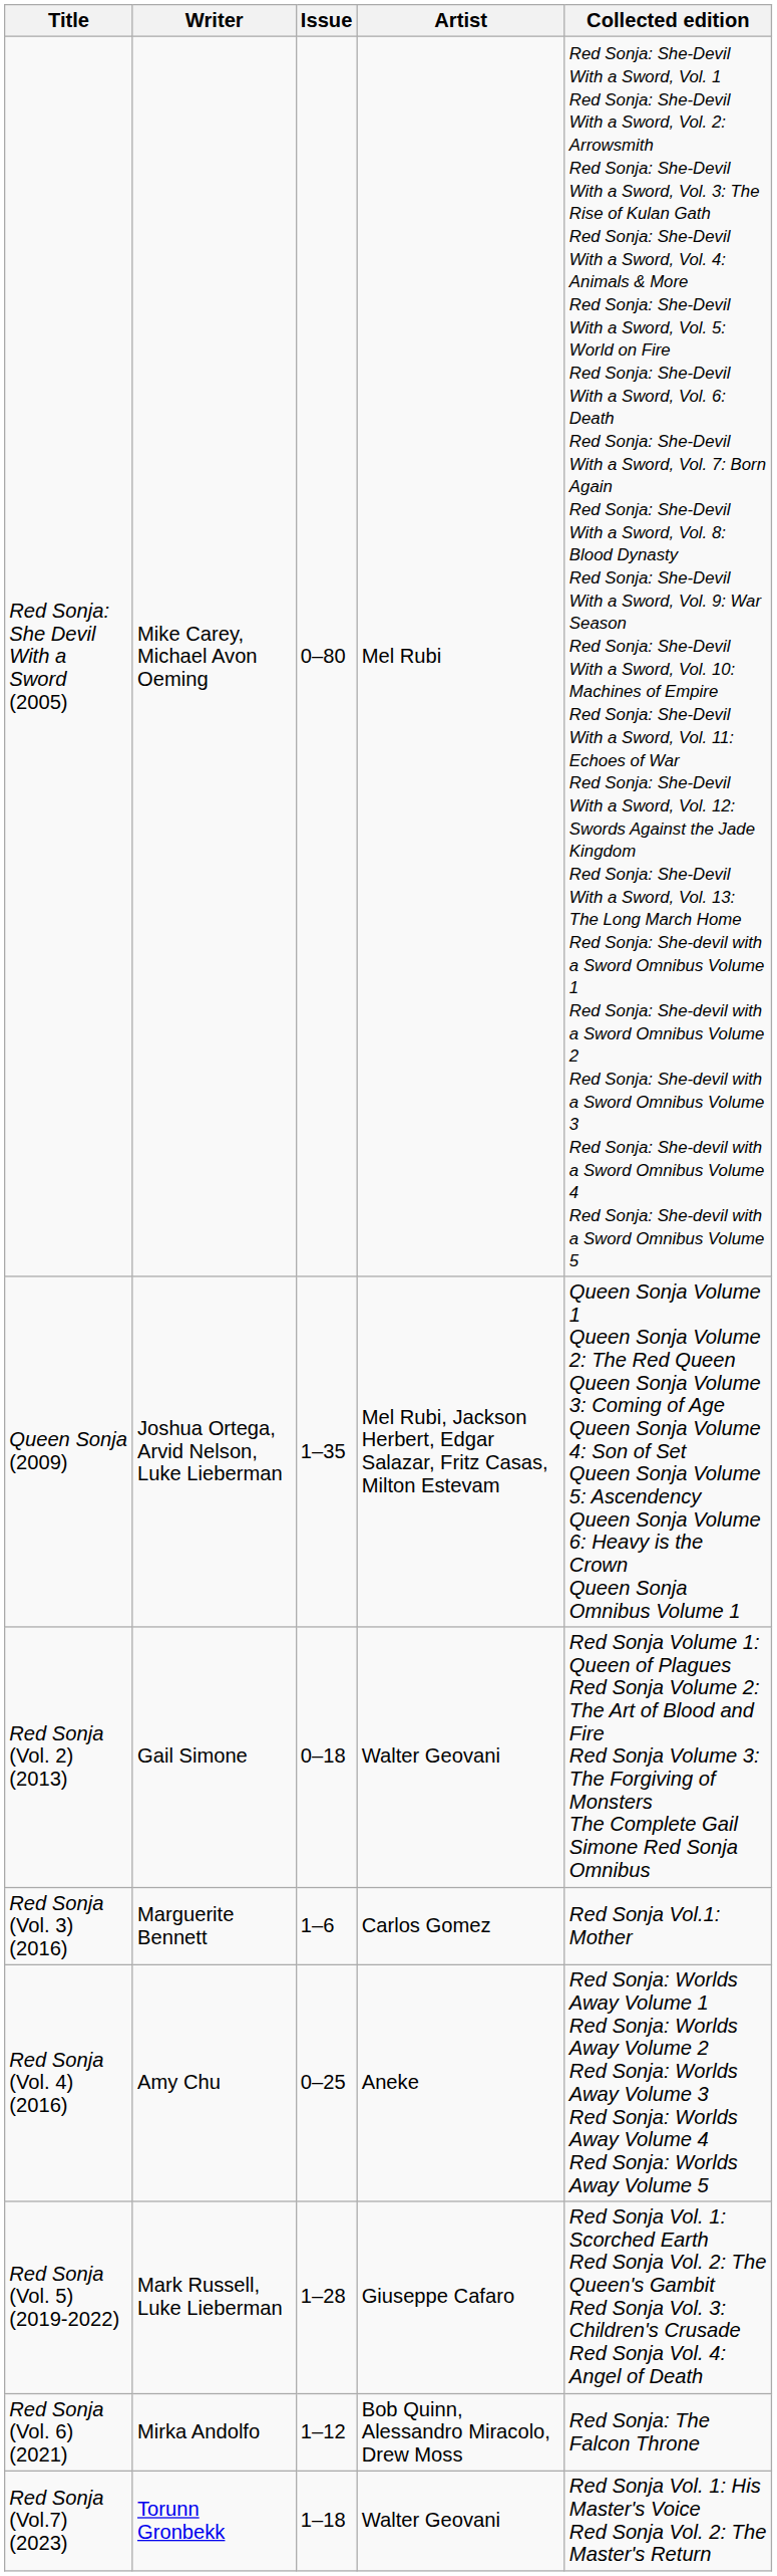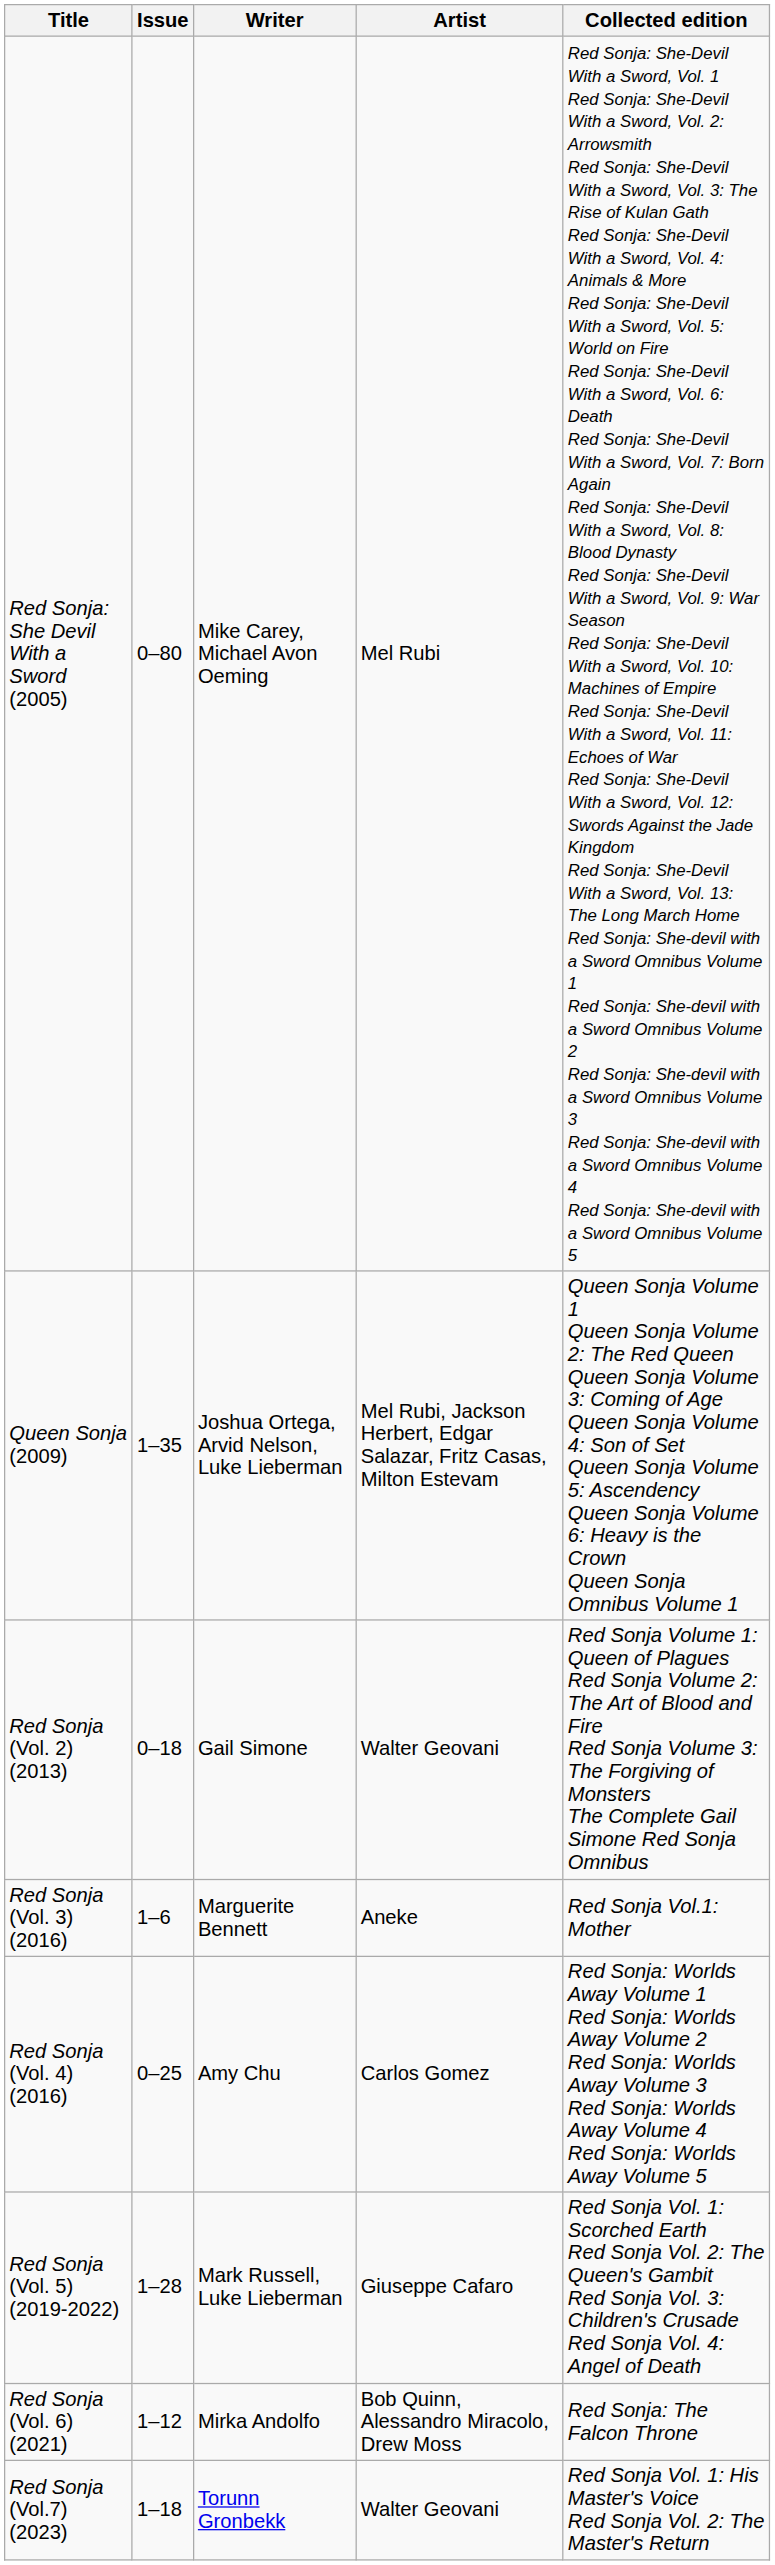columns swapped: Issue <-> Writer
Red Sonja (Vol. 3) (2016) | Artist: Carlos Gomez -> Aneke
Red Sonja (Vol. 4) (2016) | Artist: Aneke -> Carlos Gomez
